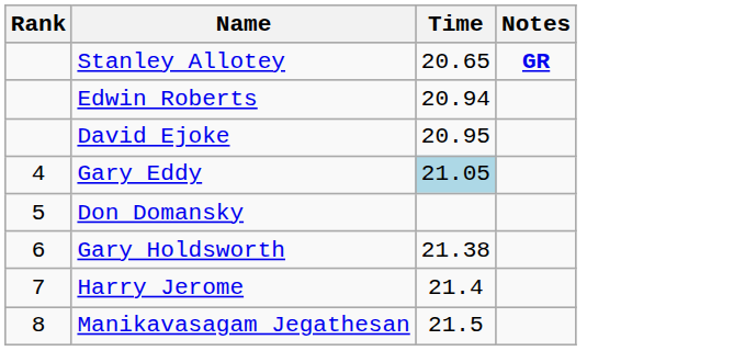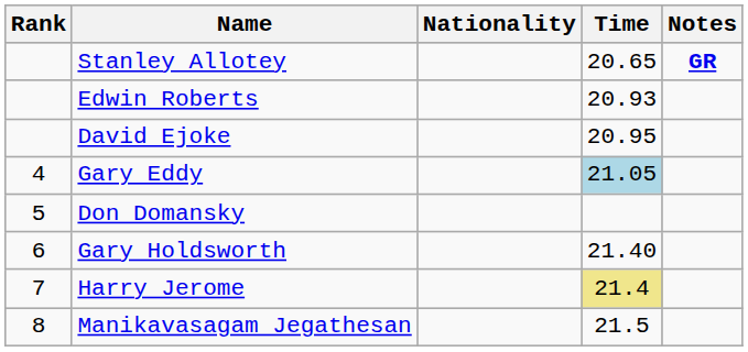+ column: Nationality
Edwin Roberts | Time: 20.94 -> 20.93
Gary Holdsworth | Time: 21.38 -> 21.40
Harry Jerome | Time: no background -> khaki background
